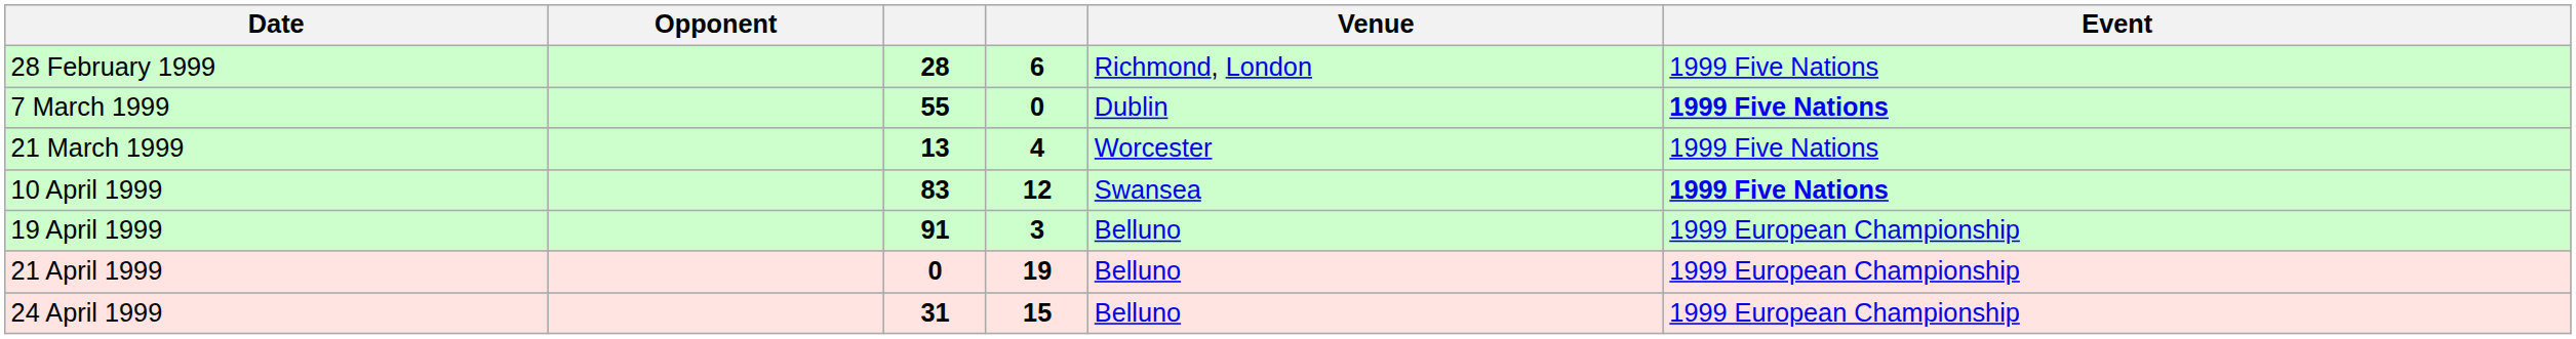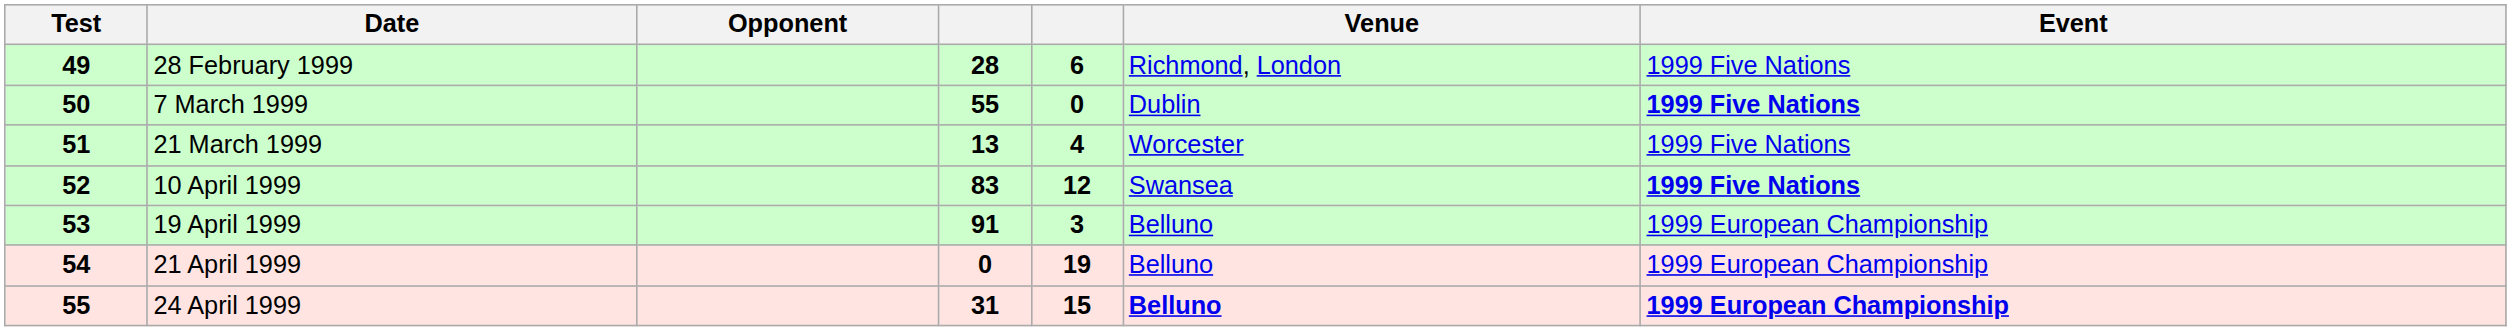+ column: Test | 49 | 50 | 51 | 52 | 53 | 54 | 55
24 April 1999 | Venue: normal -> bold
24 April 1999 | Event: normal -> bold
